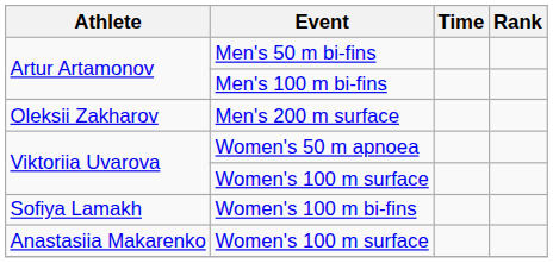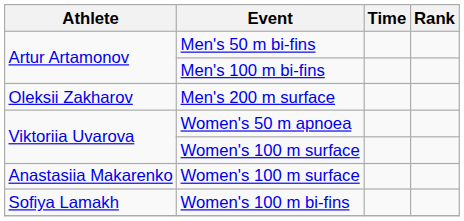rows swapped: Women's 100 m bi-fins <-> Anastasiia Makarenko / Women's 100 m surface
